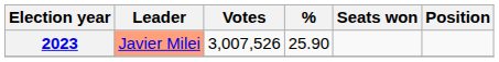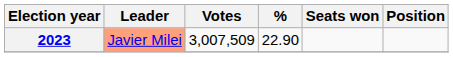2023 | Votes: 3,007,526 -> 3,007,509
2023 | %: 25.90 -> 22.90
